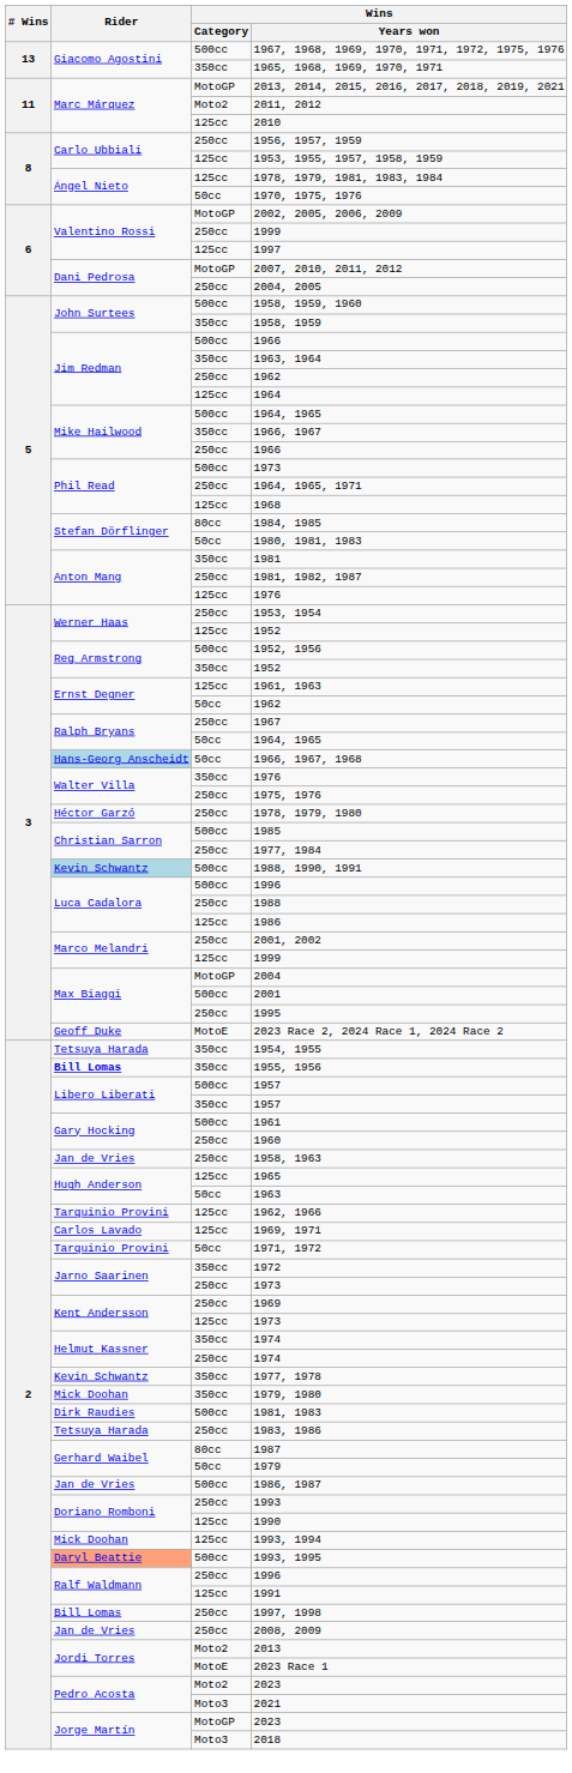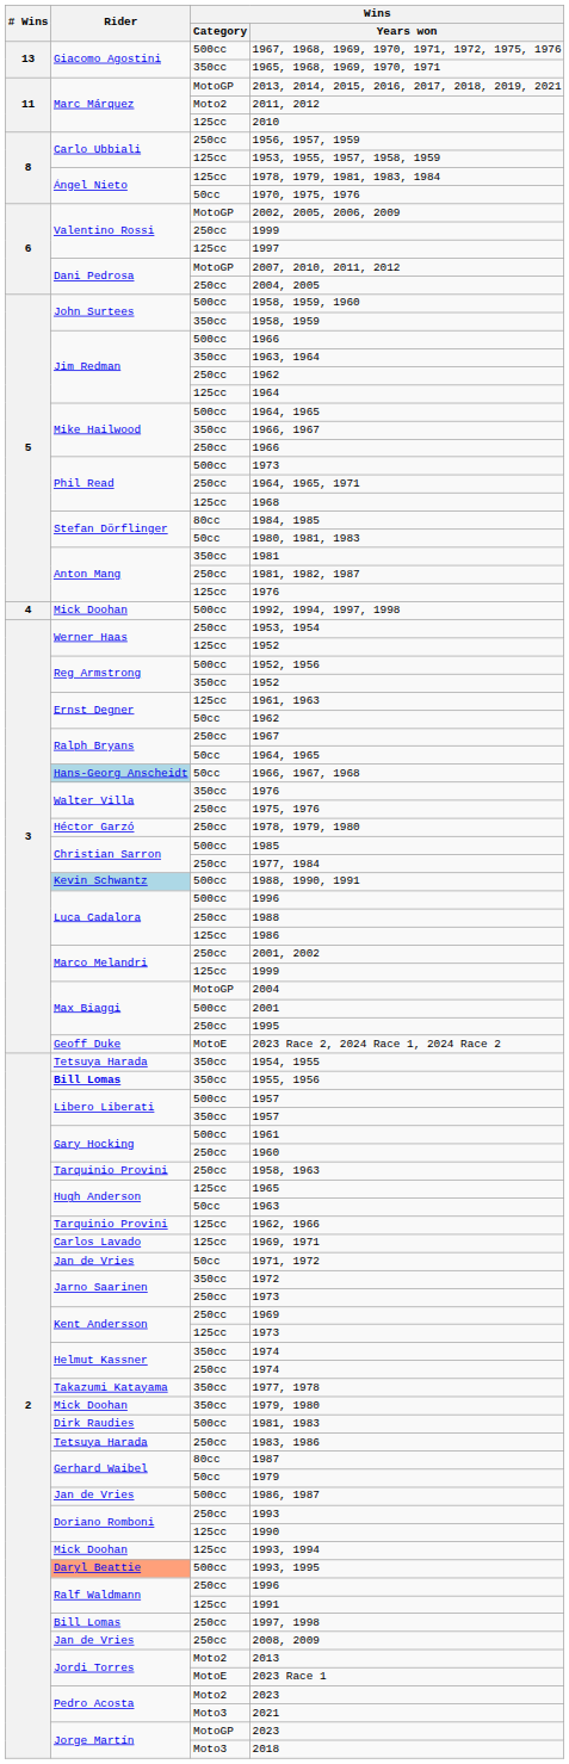+ row: 4 | Mick Doohan | 500cc | 1992, 1994, 1997, 1998
1958, 1963 | Rider: Jan de Vries -> Tarquinio Provini
1971, 1972 | Rider: Tarquinio Provini -> Jan de Vries
1977, 1978 | Rider: Kevin Schwantz -> Takazumi Katayama
